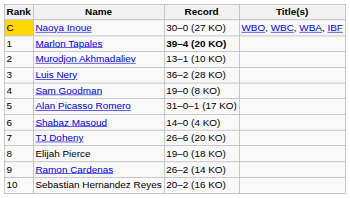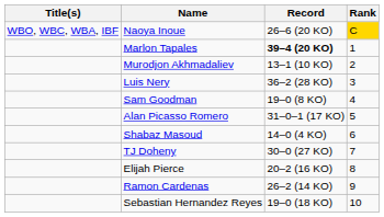columns swapped: Rank <-> Title(s)
Naoya Inoue | Record: 30–0 (27 KO) -> 26–6 (20 KO)
TJ Doheny | Record: 26–6 (20 KO) -> 30–0 (27 KO)
Elijah Pierce | Record: 19–0 (18 KO) -> 20–2 (16 KO)
Sebastian Hernandez Reyes | Record: 20–2 (16 KO) -> 19–0 (18 KO)
